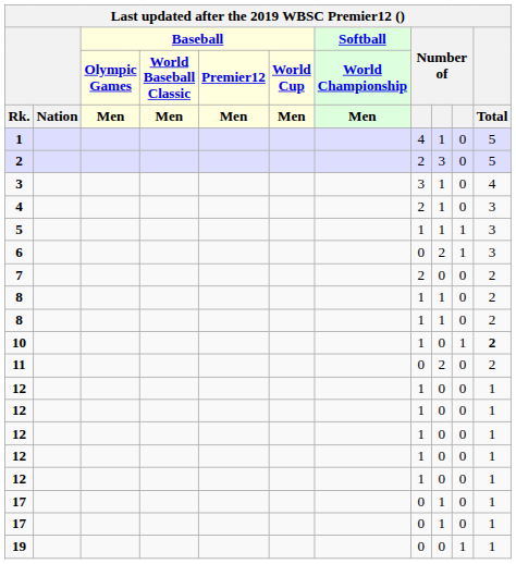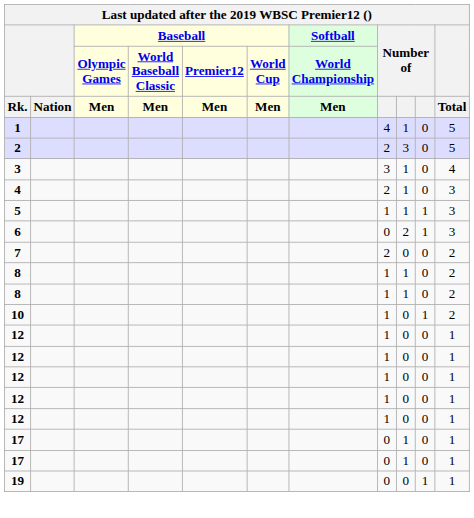10 | Total: bold -> normal
- row: 11 | 0 | 2 | 0 | 2
